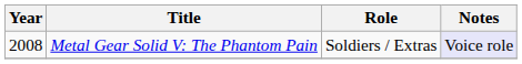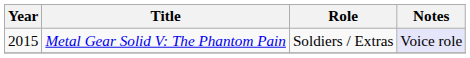Metal Gear Solid V: The Phantom Pain | Year: 2008 -> 2015
